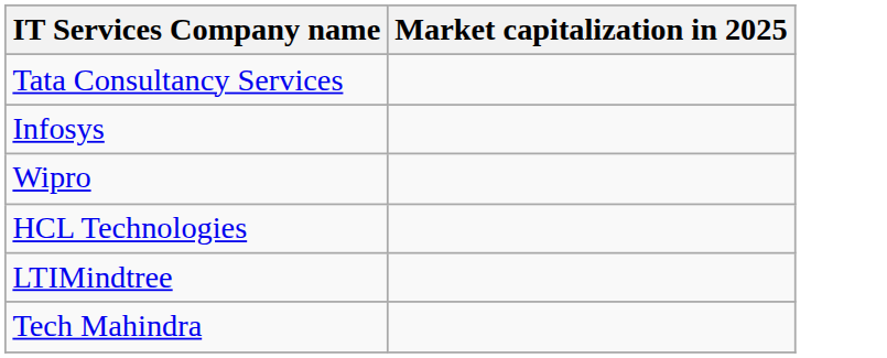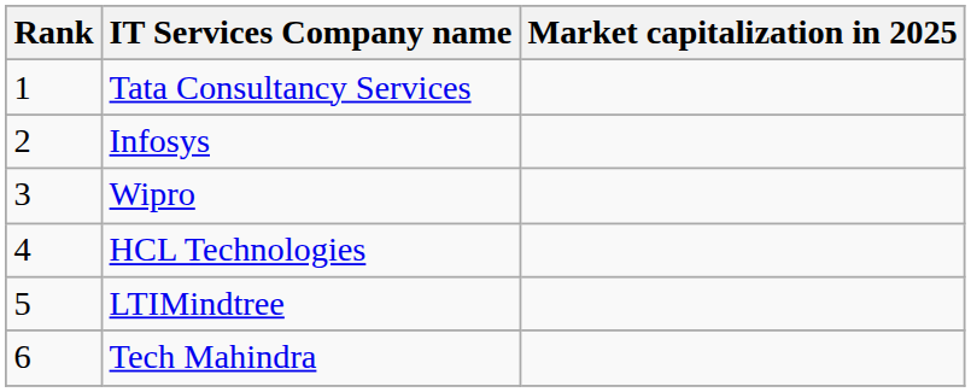+ column: Rank | 1 | 2 | 3 | 4 | 5 | 6
